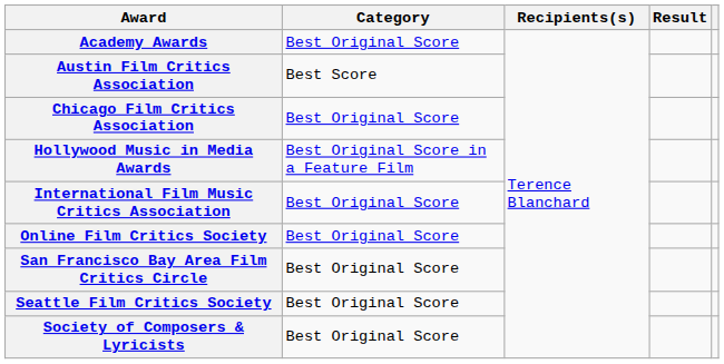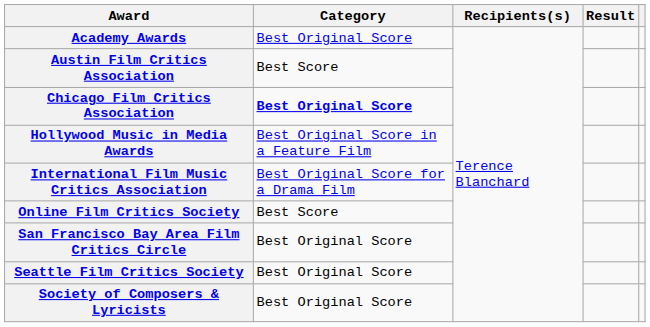Chicago Film Critics Association | Category: normal -> bold
International Film Music Critics Association | Category: Best Original Score -> Best Original Score for a Drama Film
Online Film Critics Society | Category: Best Original Score -> Best Score
